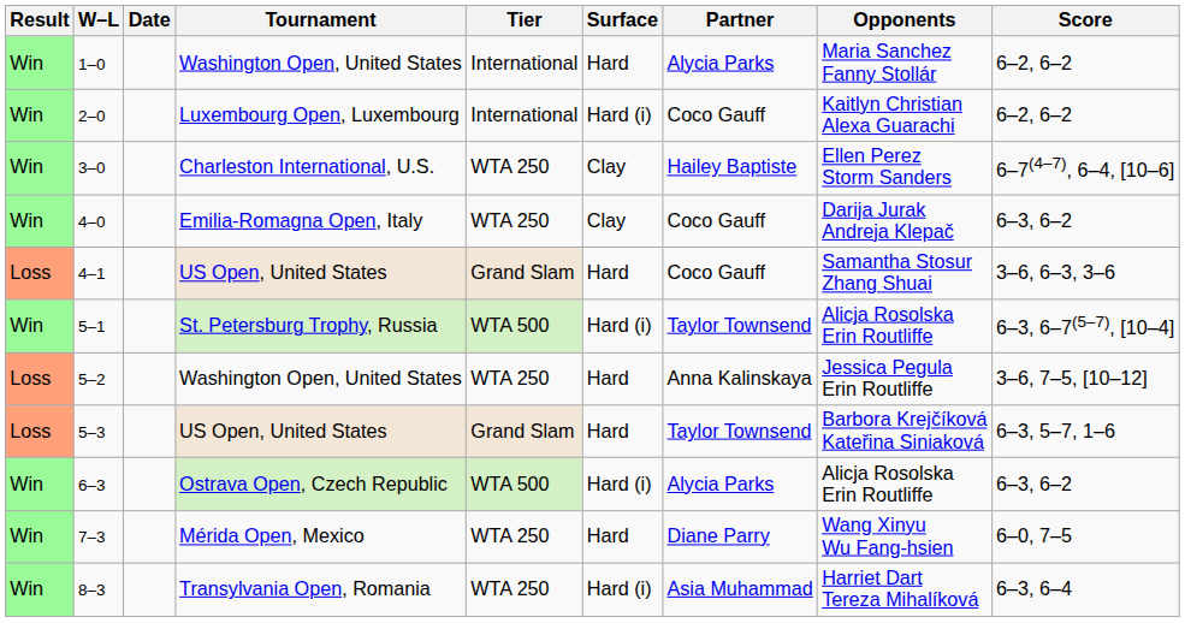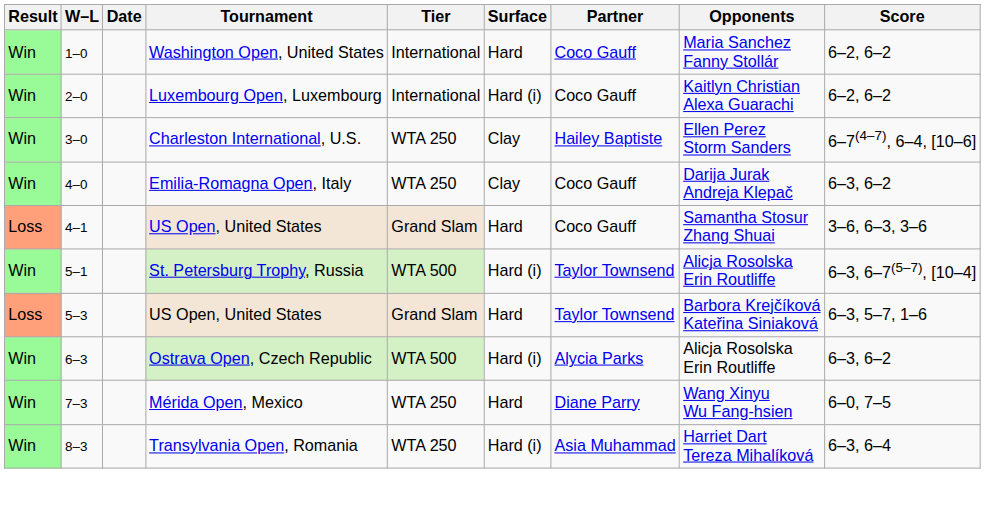1–0 | Partner: Alycia Parks -> Coco Gauff
- row: Loss | 5–2 | Washington Open, United States | WTA 250 | Hard | Anna Kalinskaya | Jessica Pegula Erin Routliffe | 3–6, 7–5, [10–12]
